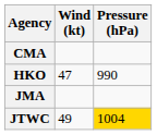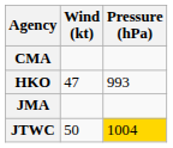HKO | Pressure (hPa): 990 -> 993
JTWC | Wind (kt): 49 -> 50
